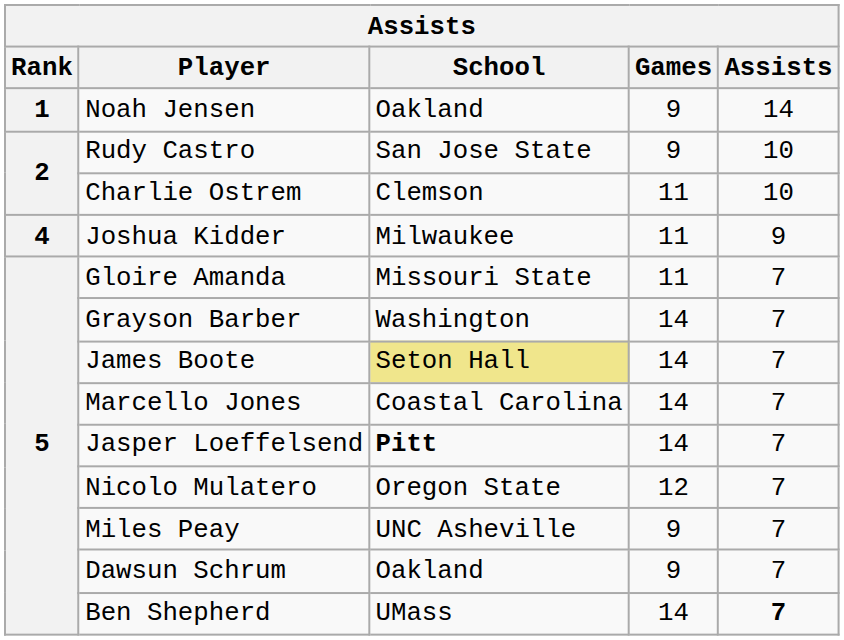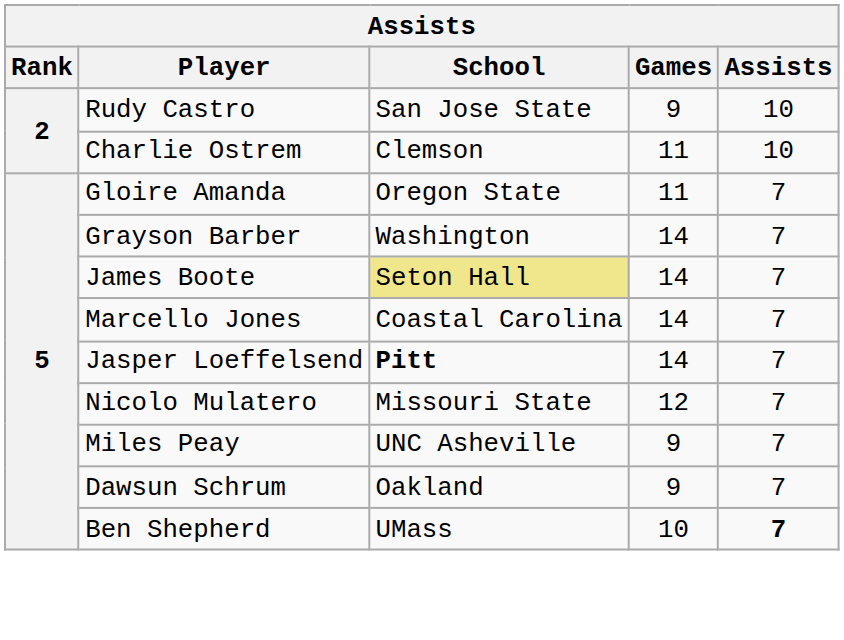- row: 1 | Noah Jensen | Oakland | 9 | 14
- row: 4 | Joshua Kidder | Milwaukee | 11 | 9
Gloire Amanda | School: Missouri State -> Oregon State
Nicolo Mulatero | School: Oregon State -> Missouri State
Ben Shepherd | Games: 14 -> 10
